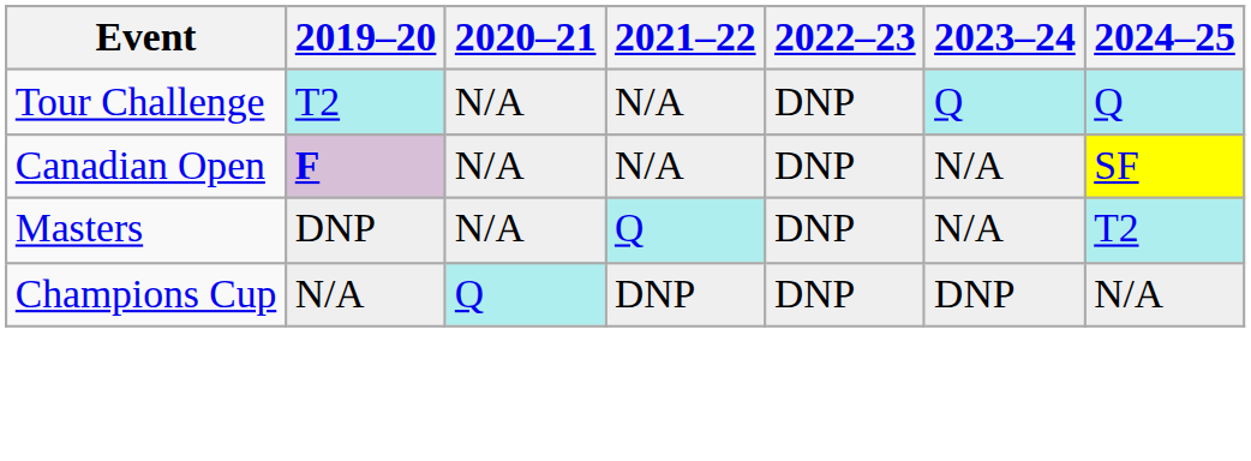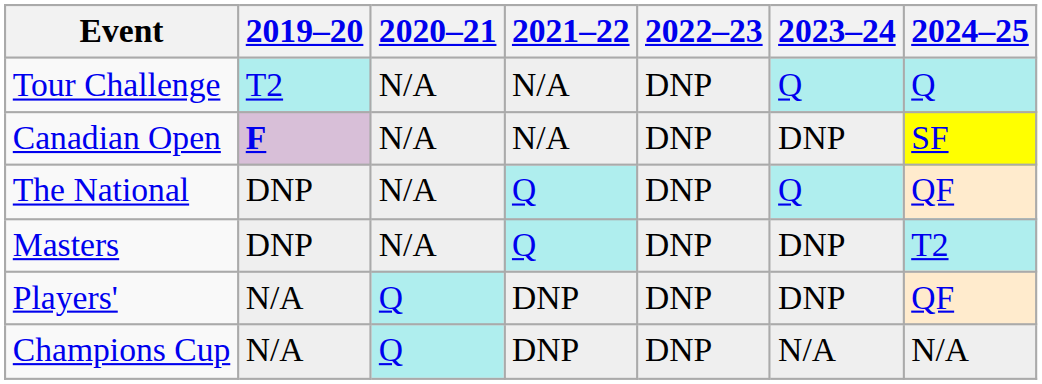Canadian Open | 2023–24: N/A -> DNP
+ row: The National | DNP | N/A | Q | DNP | Q | QF
Masters | 2023–24: N/A -> DNP
+ row: Players' | N/A | Q | DNP | DNP | DNP | QF
Champions Cup | 2023–24: DNP -> N/A
